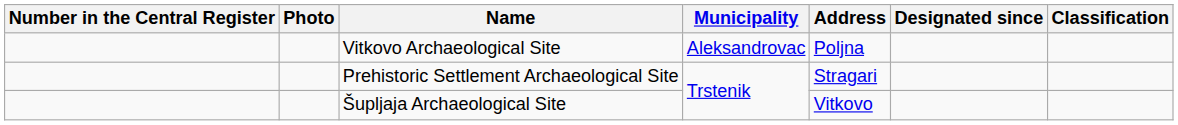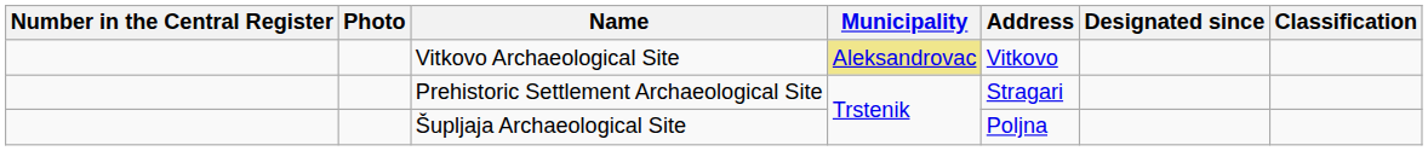Vitkovo Archaeological Site | Municipality: no background -> khaki background
Vitkovo Archaeological Site | Address: Poljna -> Vitkovo
Šupljaja Archaeological Site | Address: Vitkovo -> Poljna
